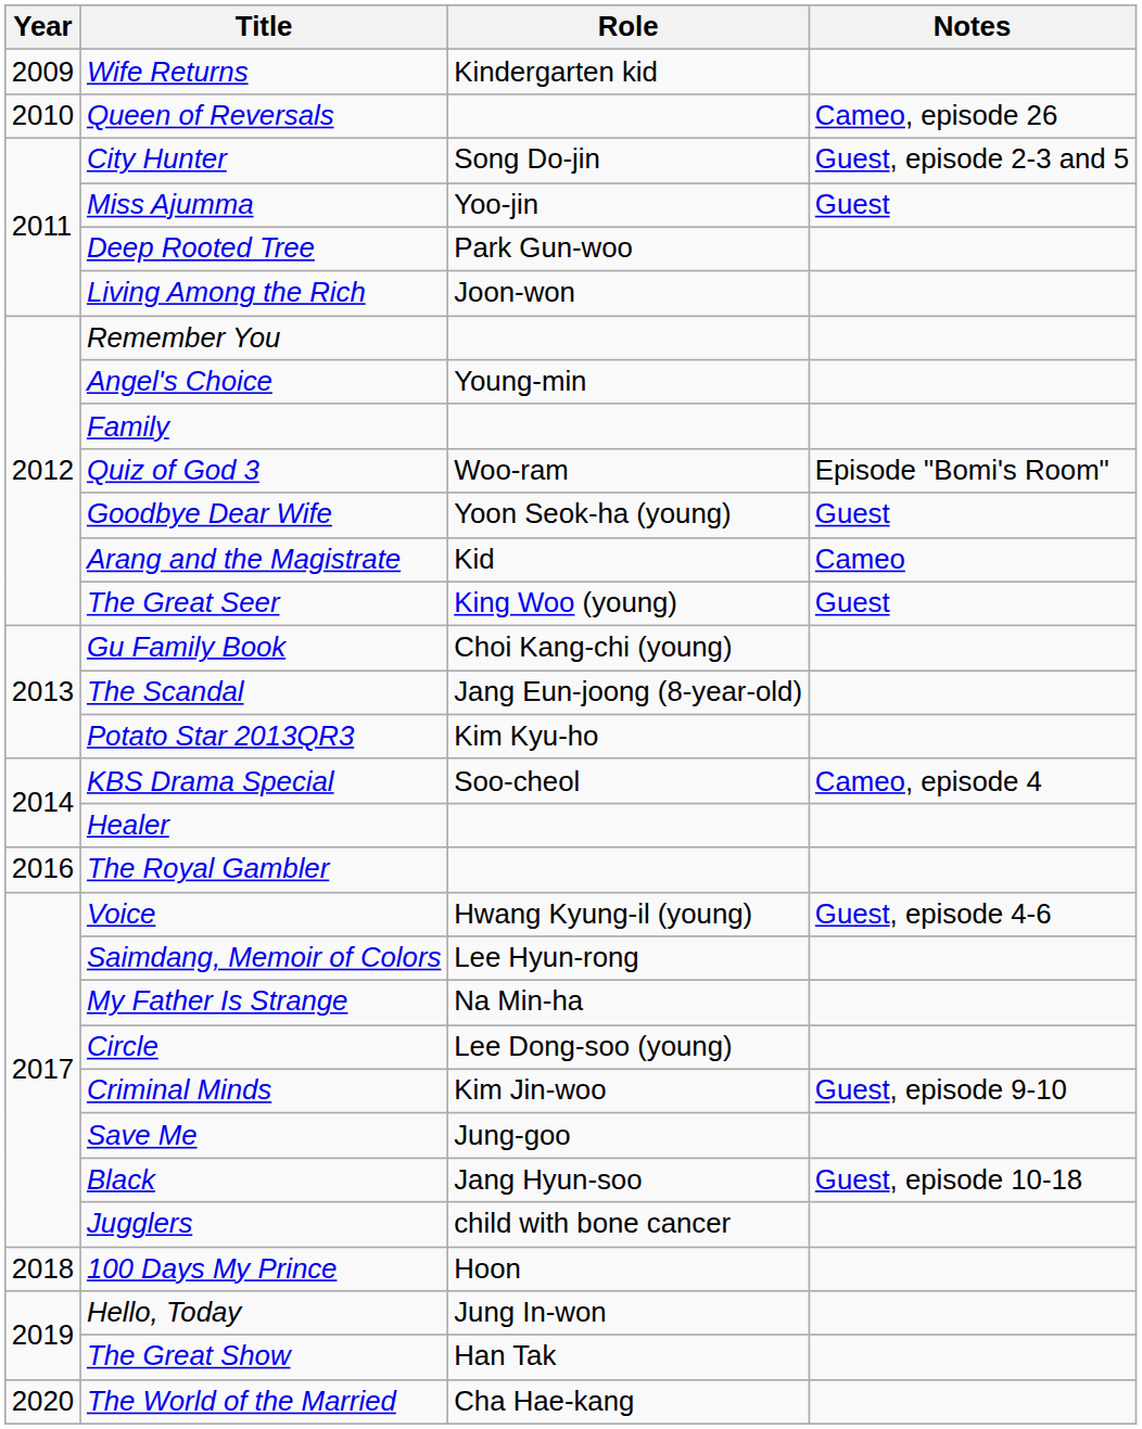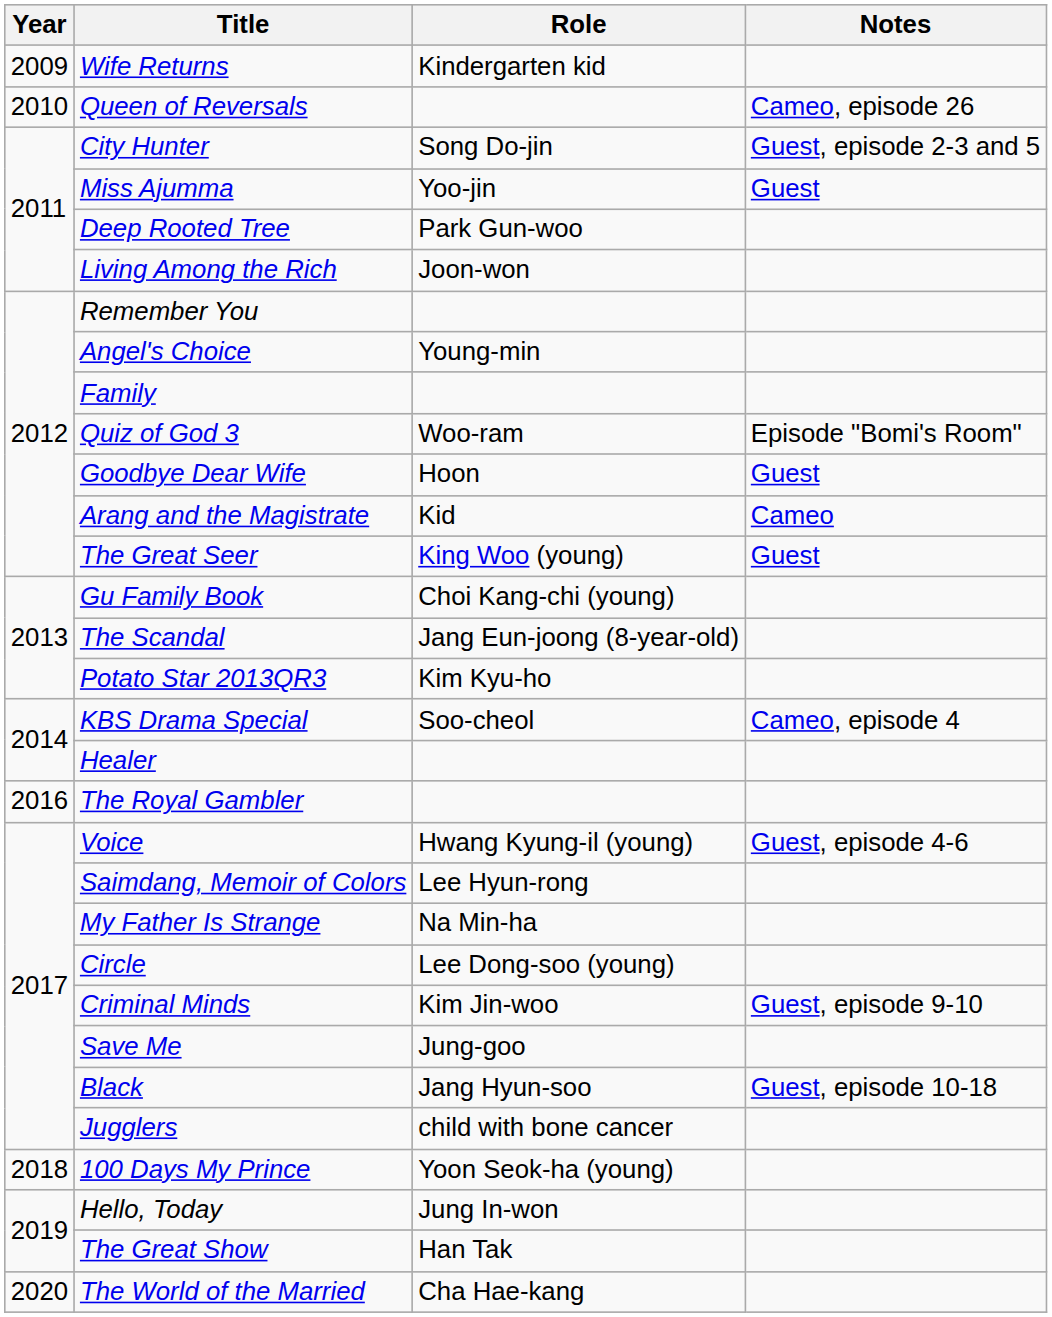Goodbye Dear Wife | Role: Yoon Seok-ha (young) -> Hoon
100 Days My Prince | Role: Hoon -> Yoon Seok-ha (young)
